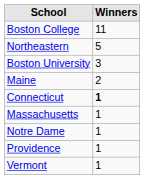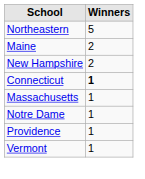- row: Boston College | 11
- row: Boston University | 3
+ row: New Hampshire | 2
